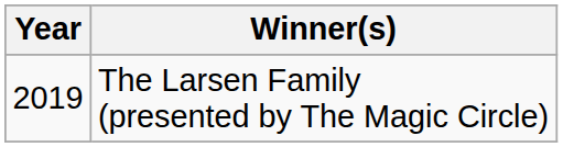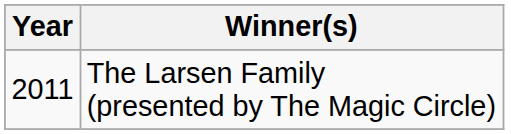The Larsen Family (presented by The Magic Circle) | Year: 2019 -> 2011
